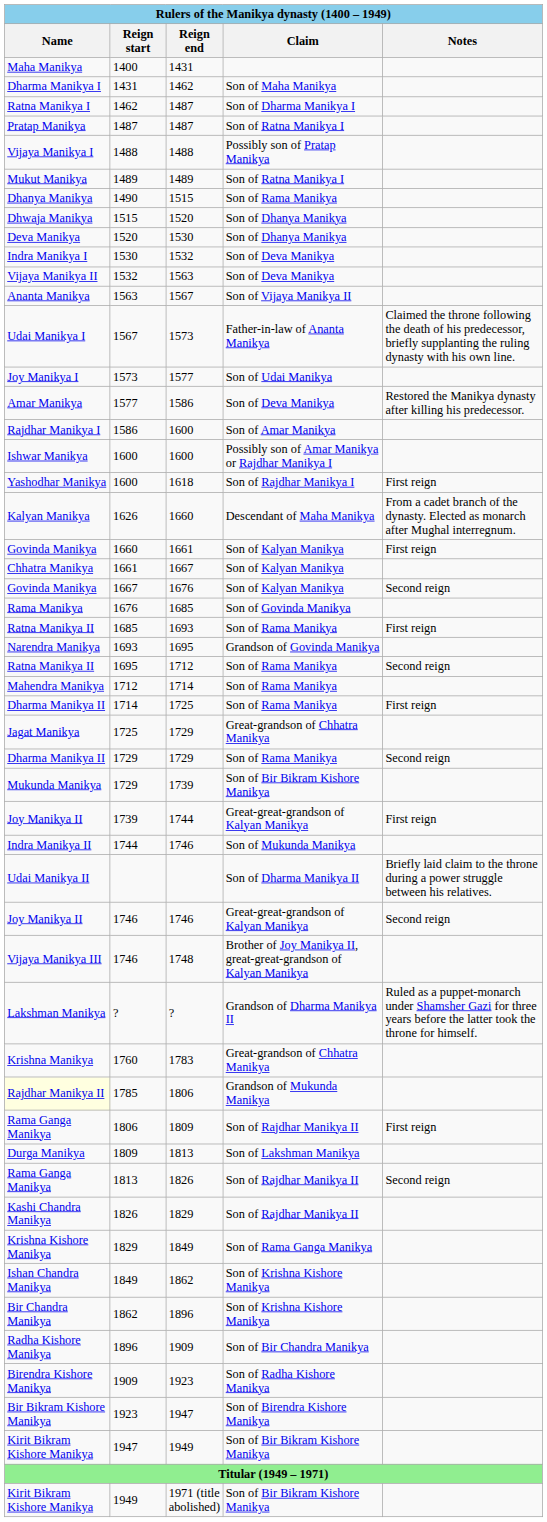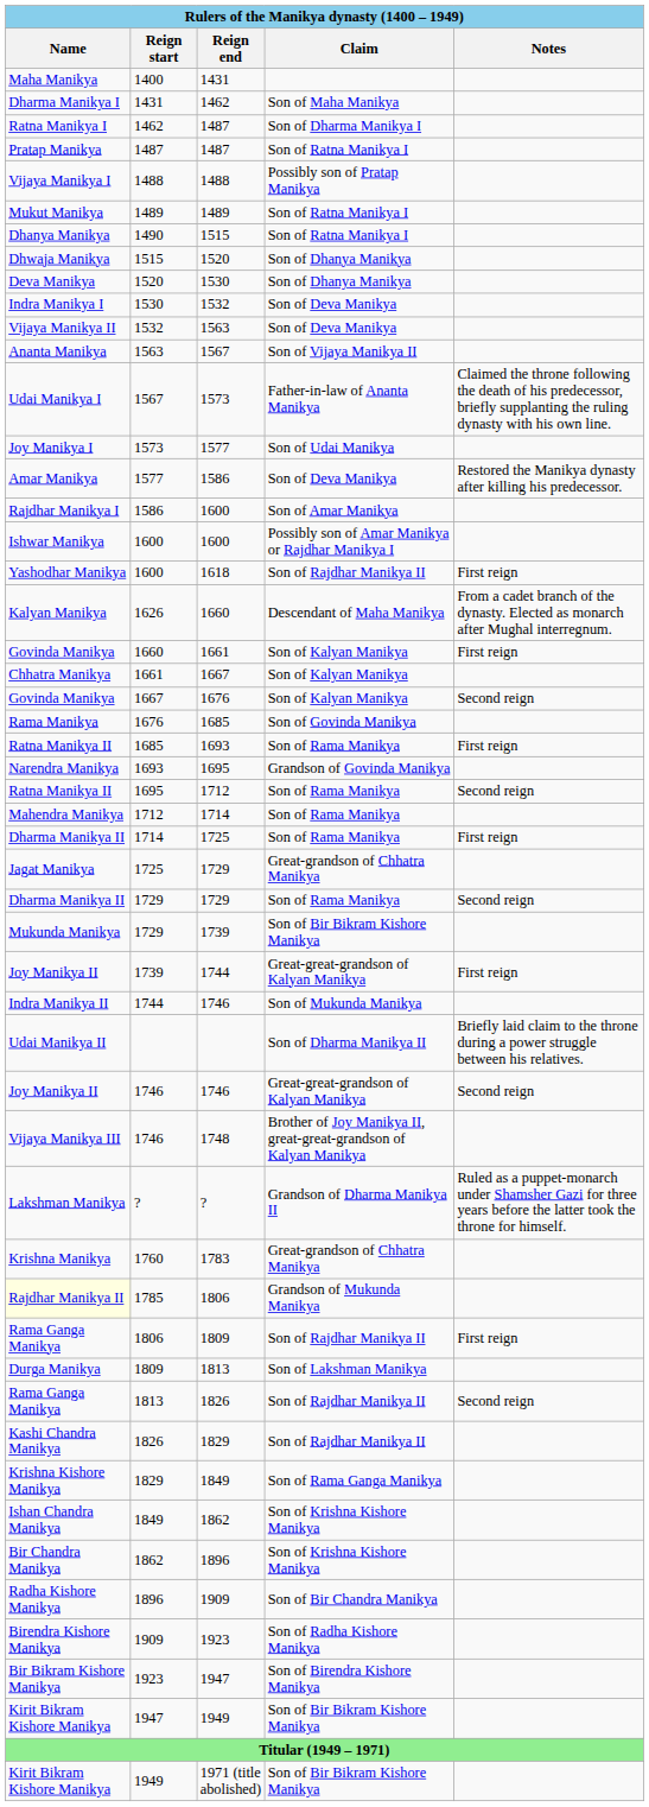1490 | Claim: Son of Rama Manikya -> Son of Ratna Manikya I
1600 / 1618 | Claim: Son of Rajdhar Manikya I -> Son of Rajdhar Manikya II
